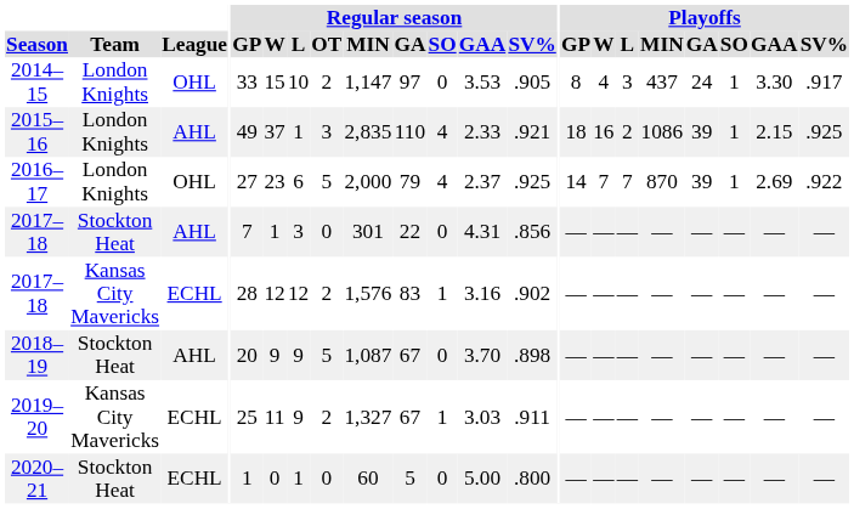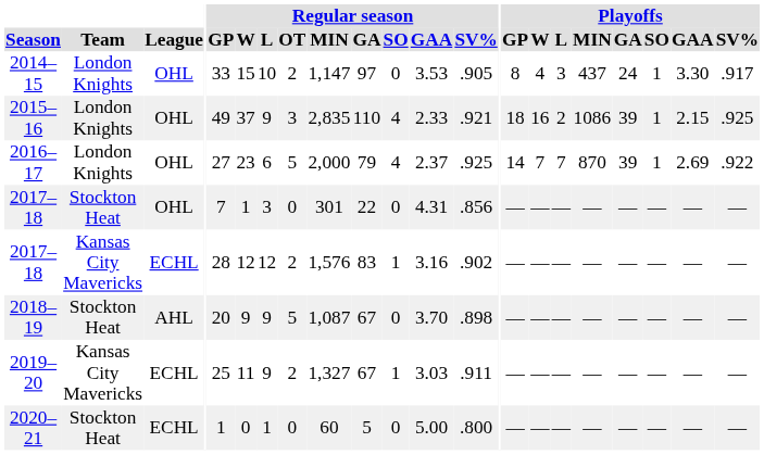2015–16 | League: AHL -> OHL
2015–16 | Regular season / L: 1 -> 9
2017–18 / Stockton Heat | League: AHL -> OHL
